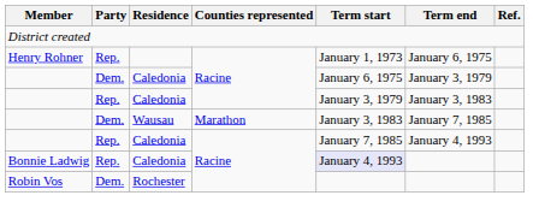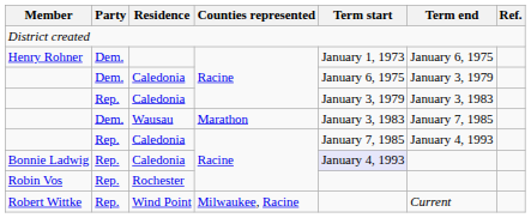Henry Rohner | Party: Rep. -> Dem.
Robin Vos | Party: Dem. -> Rep.
+ row: Robert Wittke | Rep. | Wind Point | Milwaukee, Racine | Current
